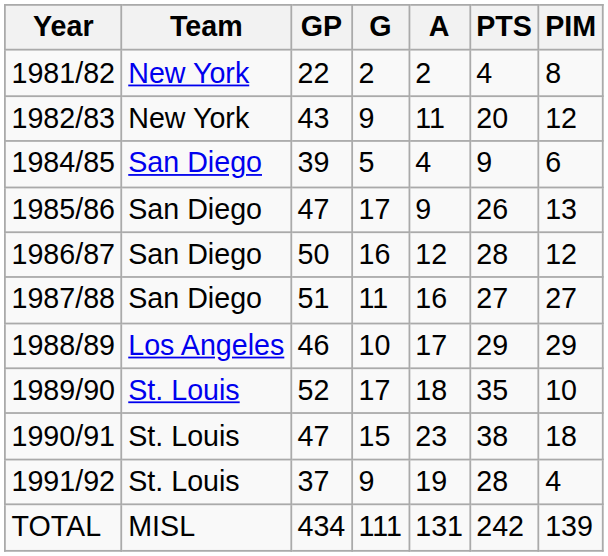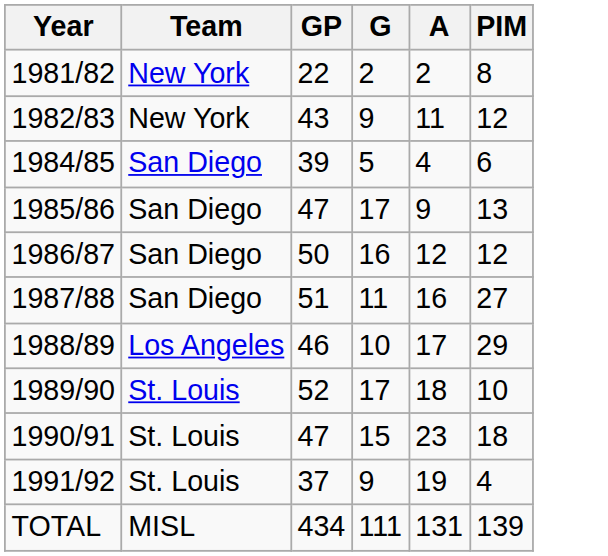- column: PTS | 4 | 20 | 9 | 26 | 28 | 27 | 29 | 35 | 38 | 28 | 242
